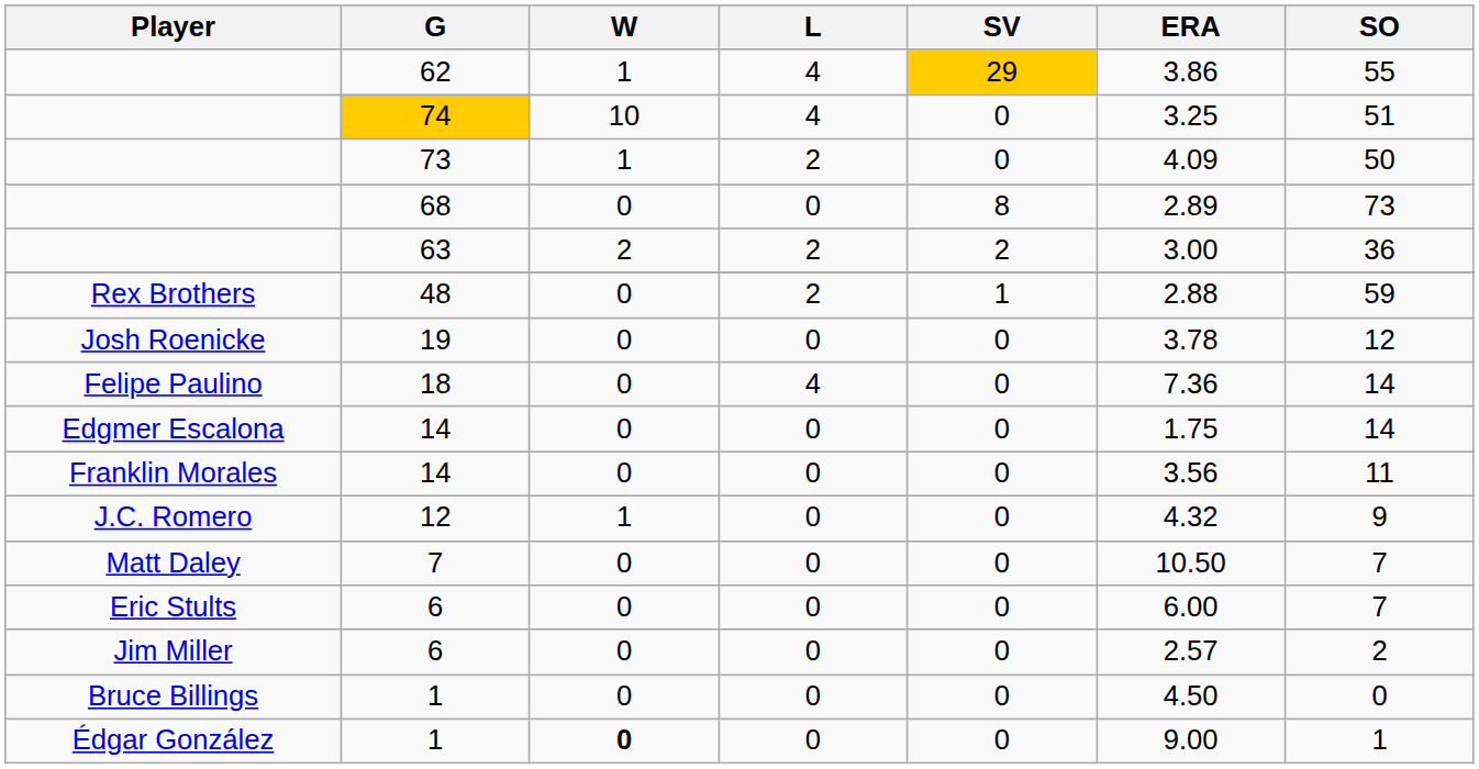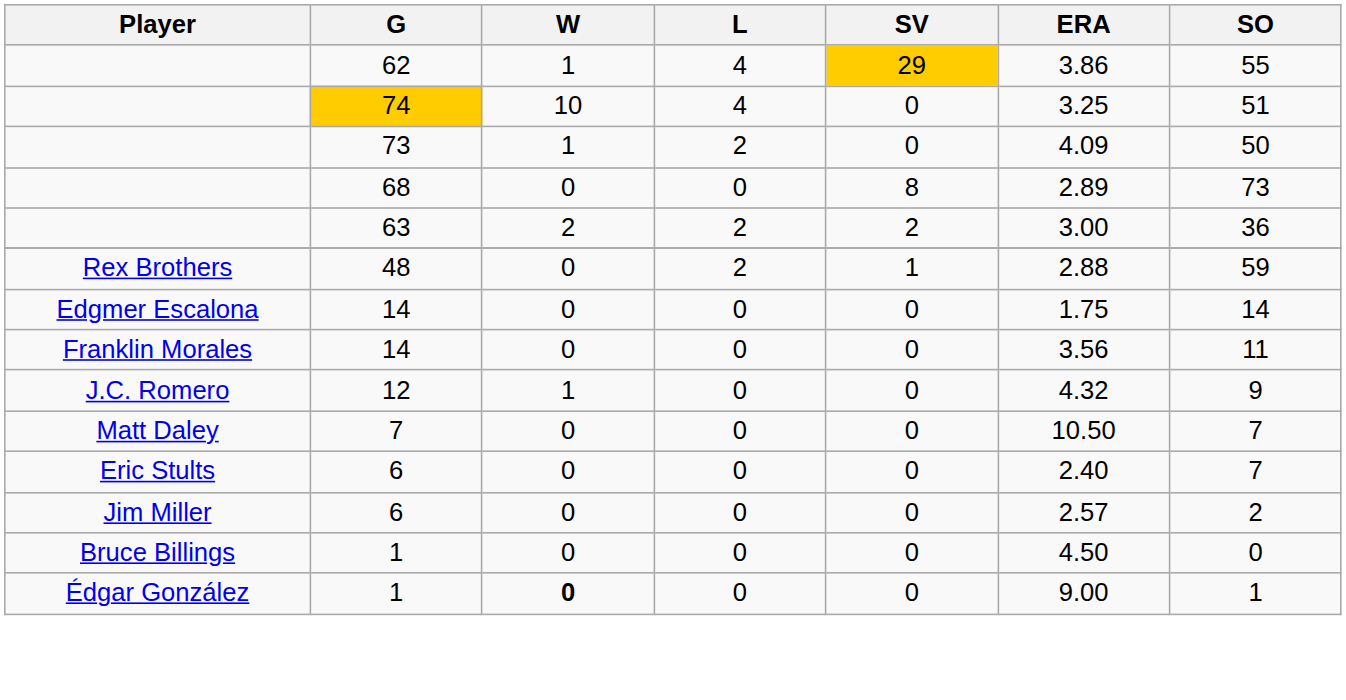- row: Josh Roenicke | 19 | 0 | 0 | 0 | 3.78 | 12
- row: Felipe Paulino | 18 | 0 | 4 | 0 | 7.36 | 14
Eric Stults / 6 | ERA: 6.00 -> 2.40
